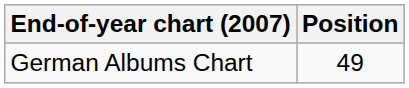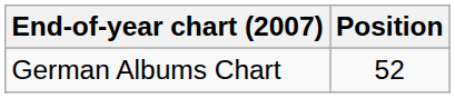German Albums Chart | Position: 49 -> 52
